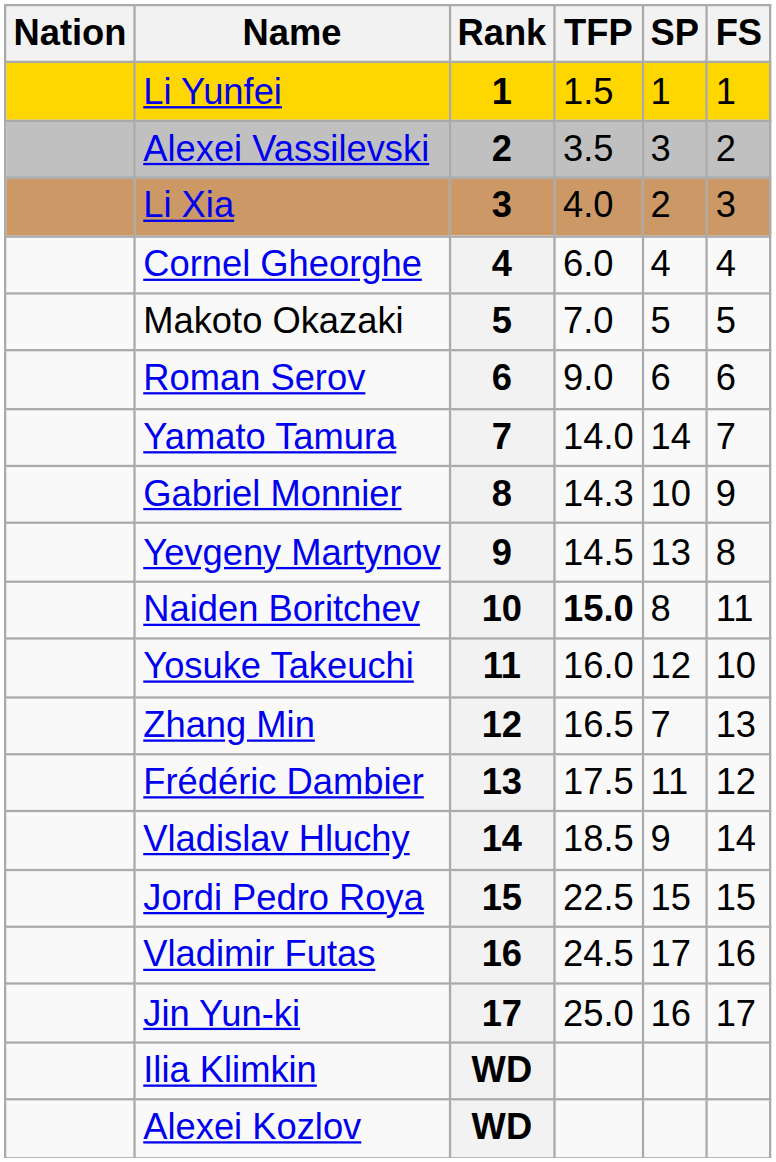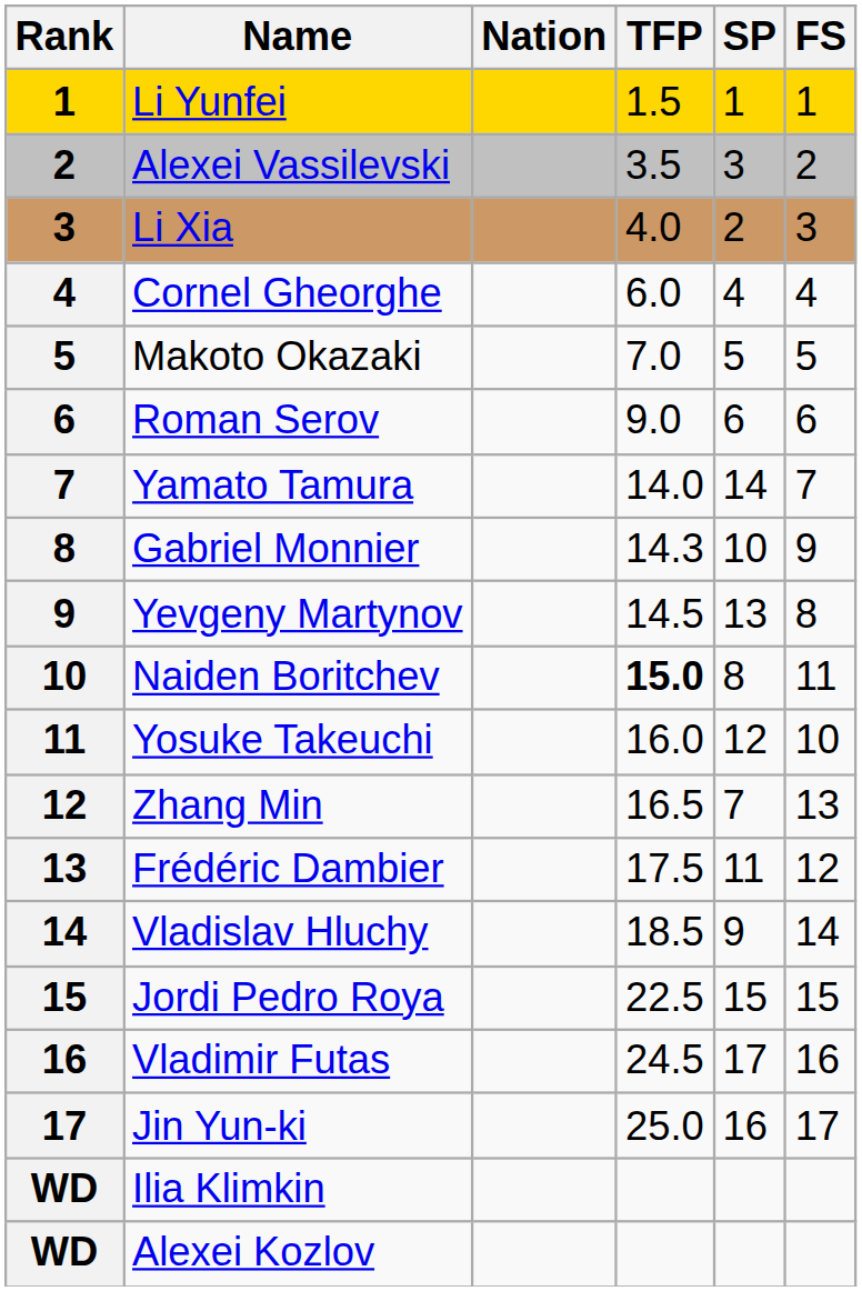columns swapped: Rank <-> Nation
